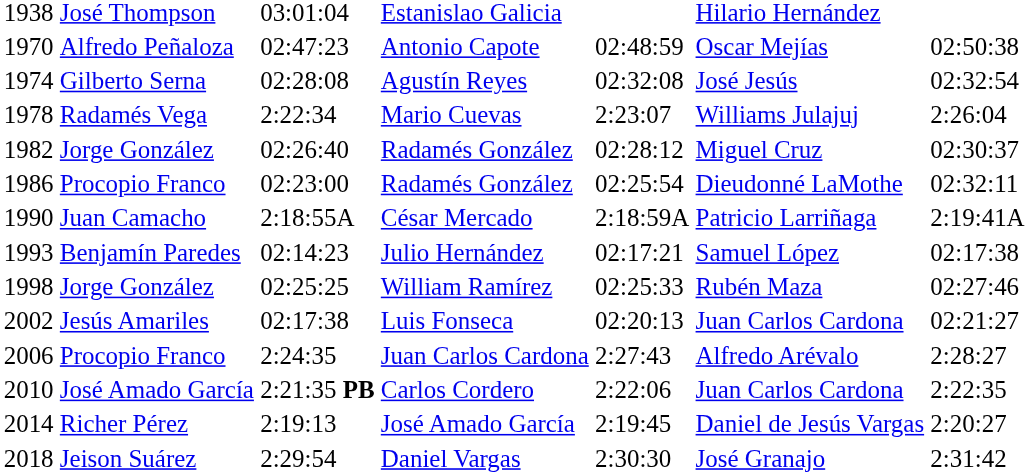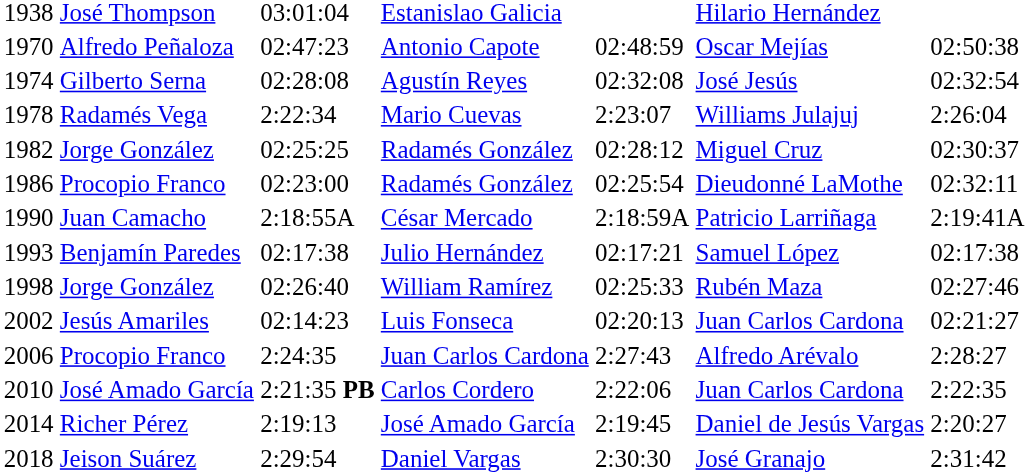1982 / Radamés González | column 3: 02:26:40 -> 02:25:25
Julio Hernández | column 3: 02:14:23 -> 02:17:38
William Ramírez | column 3: 02:25:25 -> 02:26:40
Luis Fonseca | column 3: 02:17:38 -> 02:14:23
